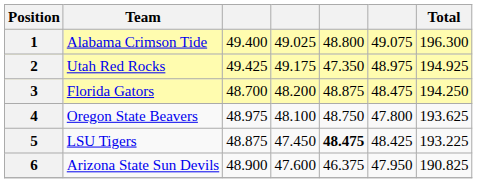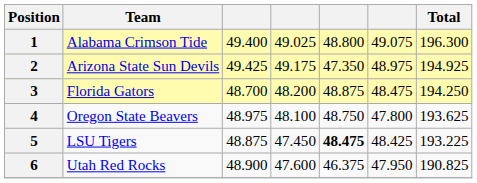2 | Team: Utah Red Rocks -> Arizona State Sun Devils
6 | Team: Arizona State Sun Devils -> Utah Red Rocks
